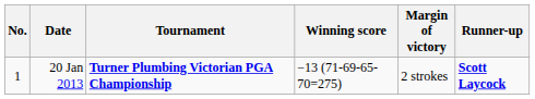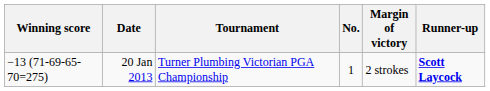columns swapped: No. <-> Winning score
20 Jan 2013 | Tournament: bold -> normal
